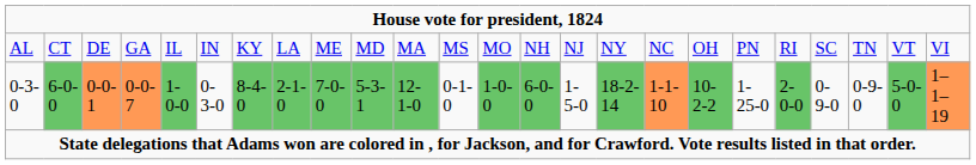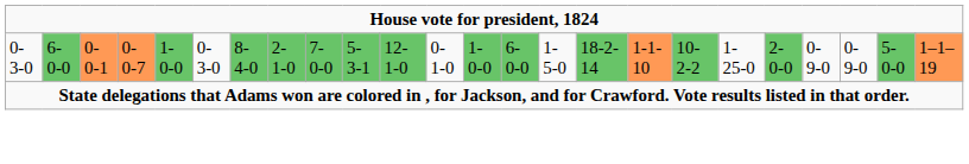- row: AL | CT | DE | GA | IL | IN | KY | LA | ME | MD | MA | MS | MO | NH | NJ | NY | NC | OH | PN | RI | SC | TN | VT | VI
